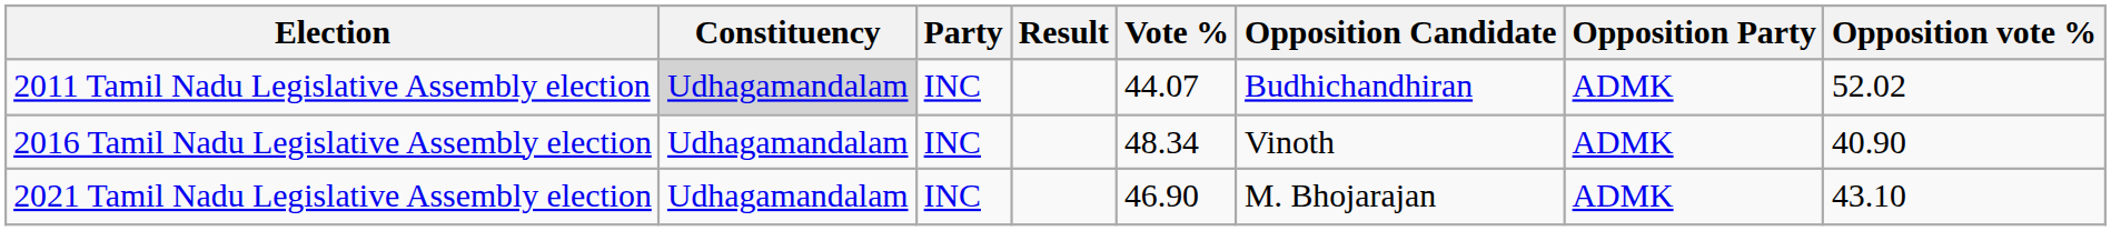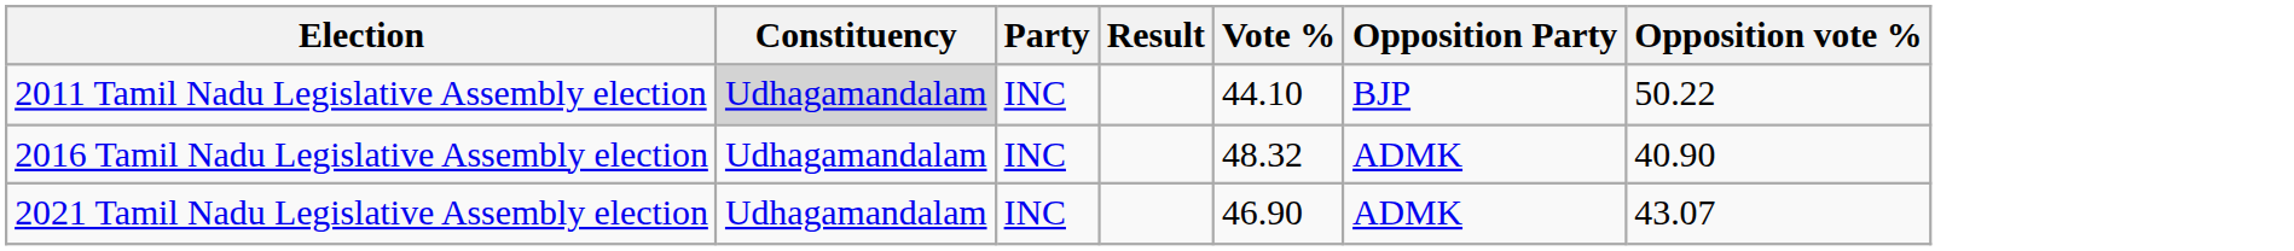- column: Opposition Candidate | Budhichandhiran | Vinoth | M. Bhojarajan
2011 Tamil Nadu Legislative Assembly election | Vote %: 44.07 -> 44.10
2011 Tamil Nadu Legislative Assembly election | Opposition Party: ADMK -> BJP
2011 Tamil Nadu Legislative Assembly election | Opposition vote %: 52.02 -> 50.22
2016 Tamil Nadu Legislative Assembly election | Vote %: 48.34 -> 48.32
2021 Tamil Nadu Legislative Assembly election | Opposition vote %: 43.10 -> 43.07
